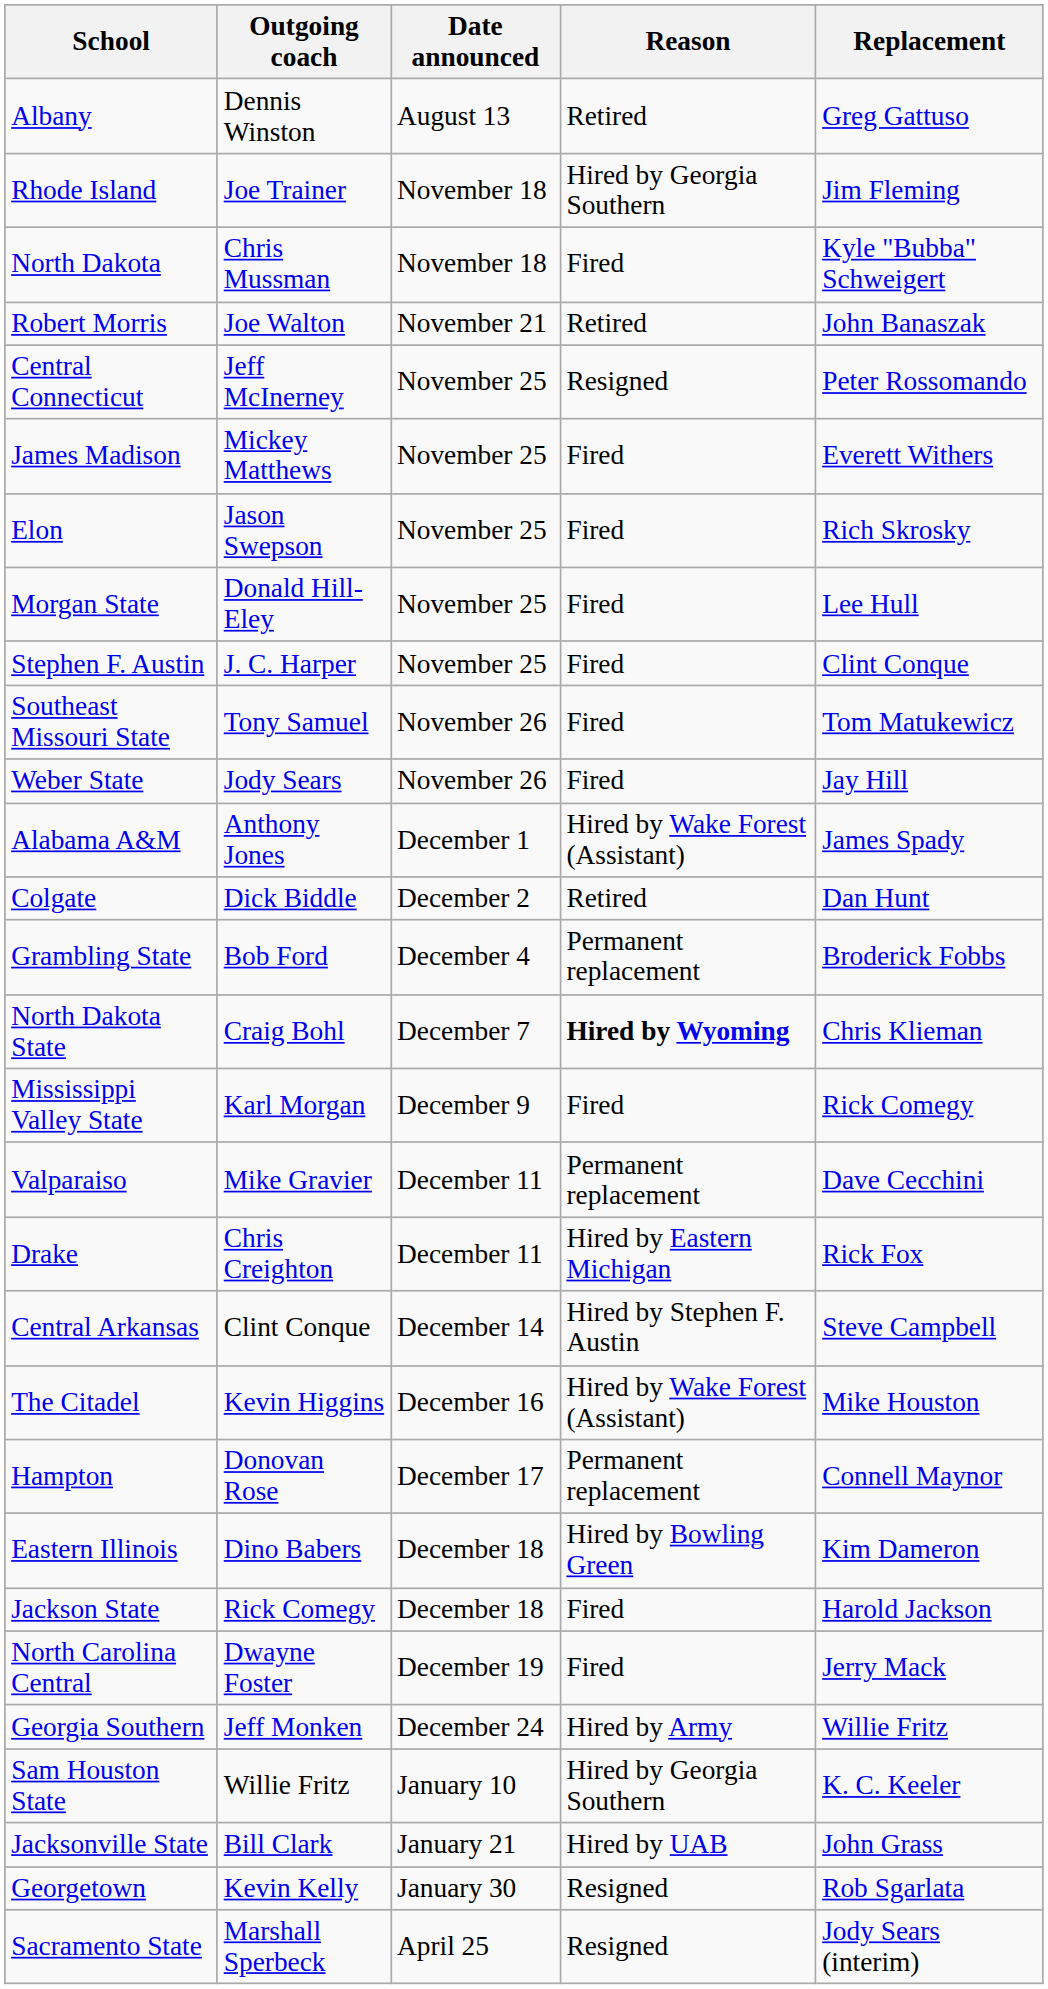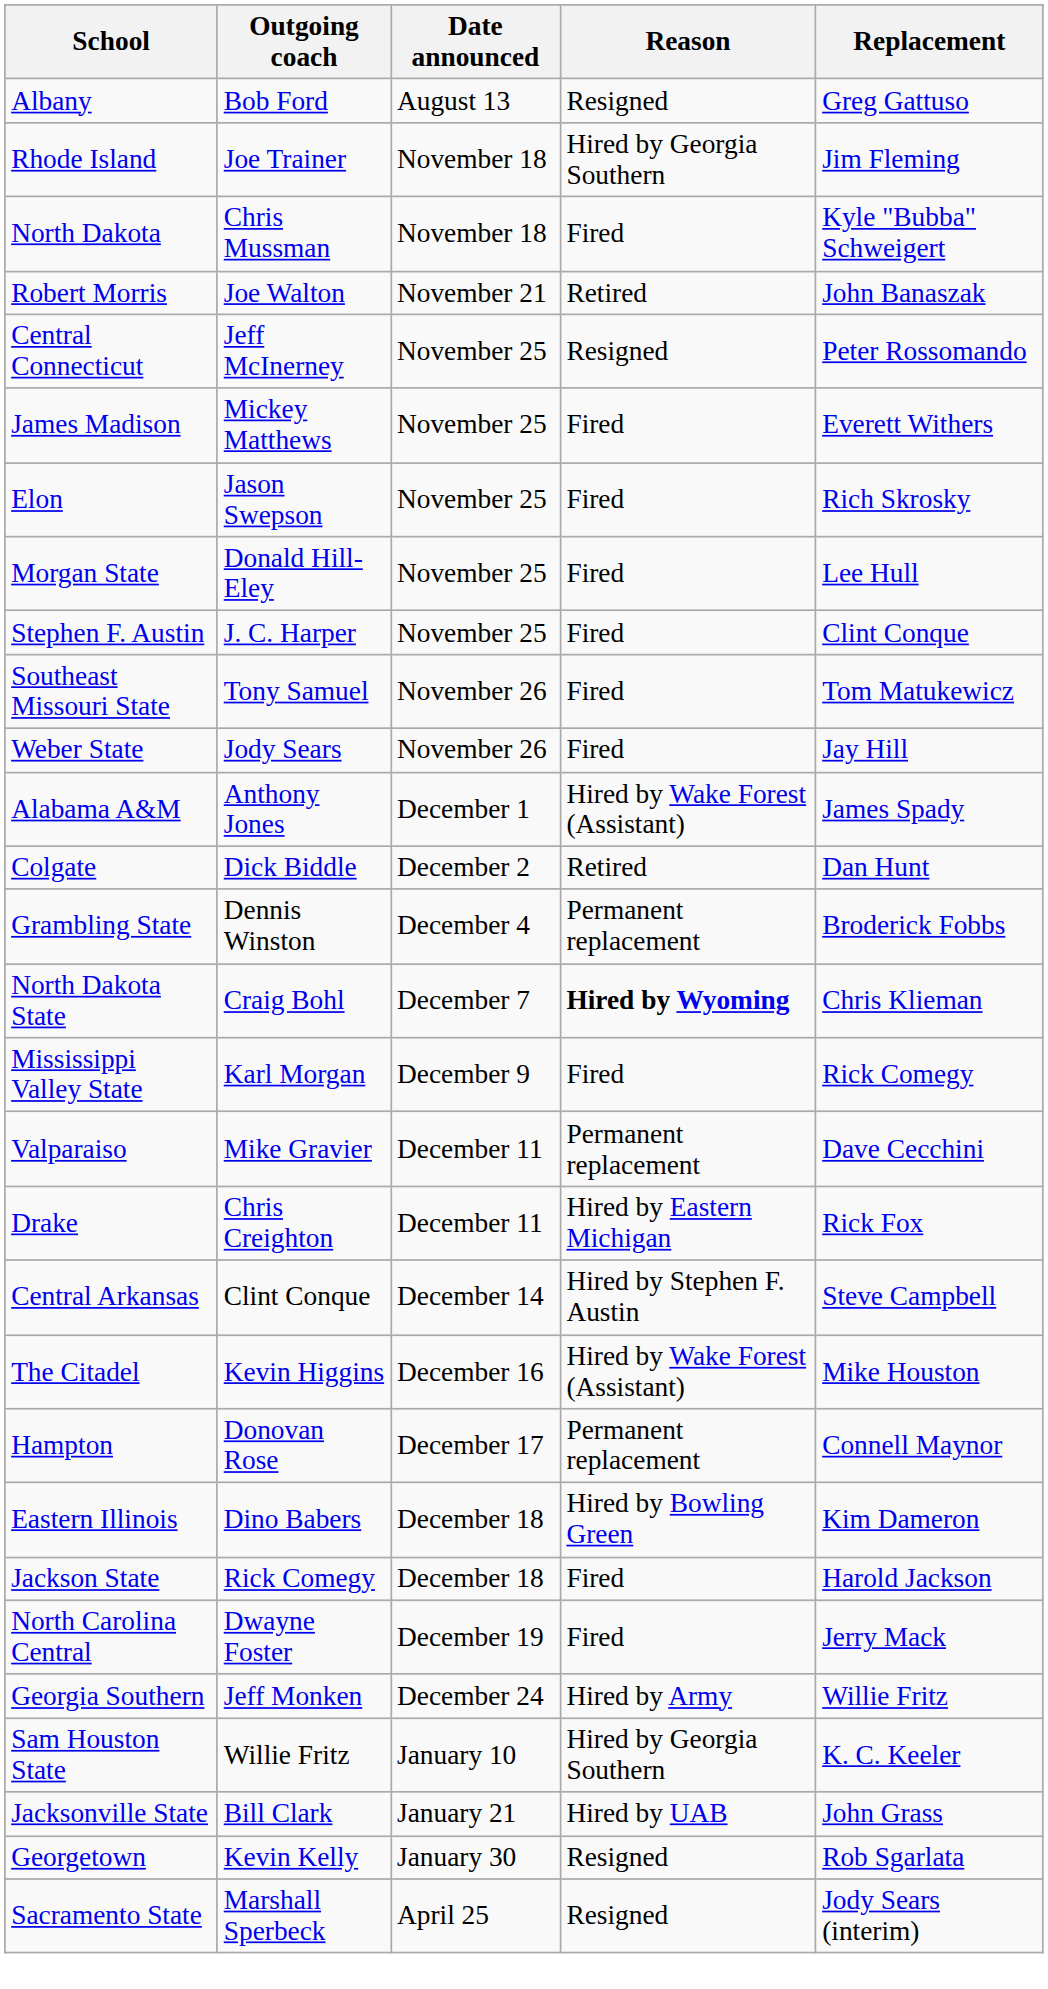Albany | Outgoing coach: Dennis Winston -> Bob Ford
Albany | Reason: Retired -> Resigned
Grambling State | Outgoing coach: Bob Ford -> Dennis Winston
